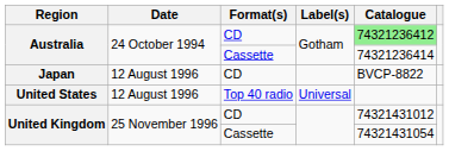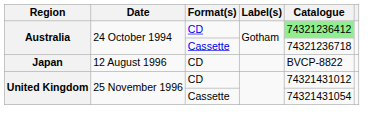Australia / Cassette | Catalogue: 74321236414 -> 74321236718
- row: United States | 12 August 1996 | Top 40 radio | Universal
